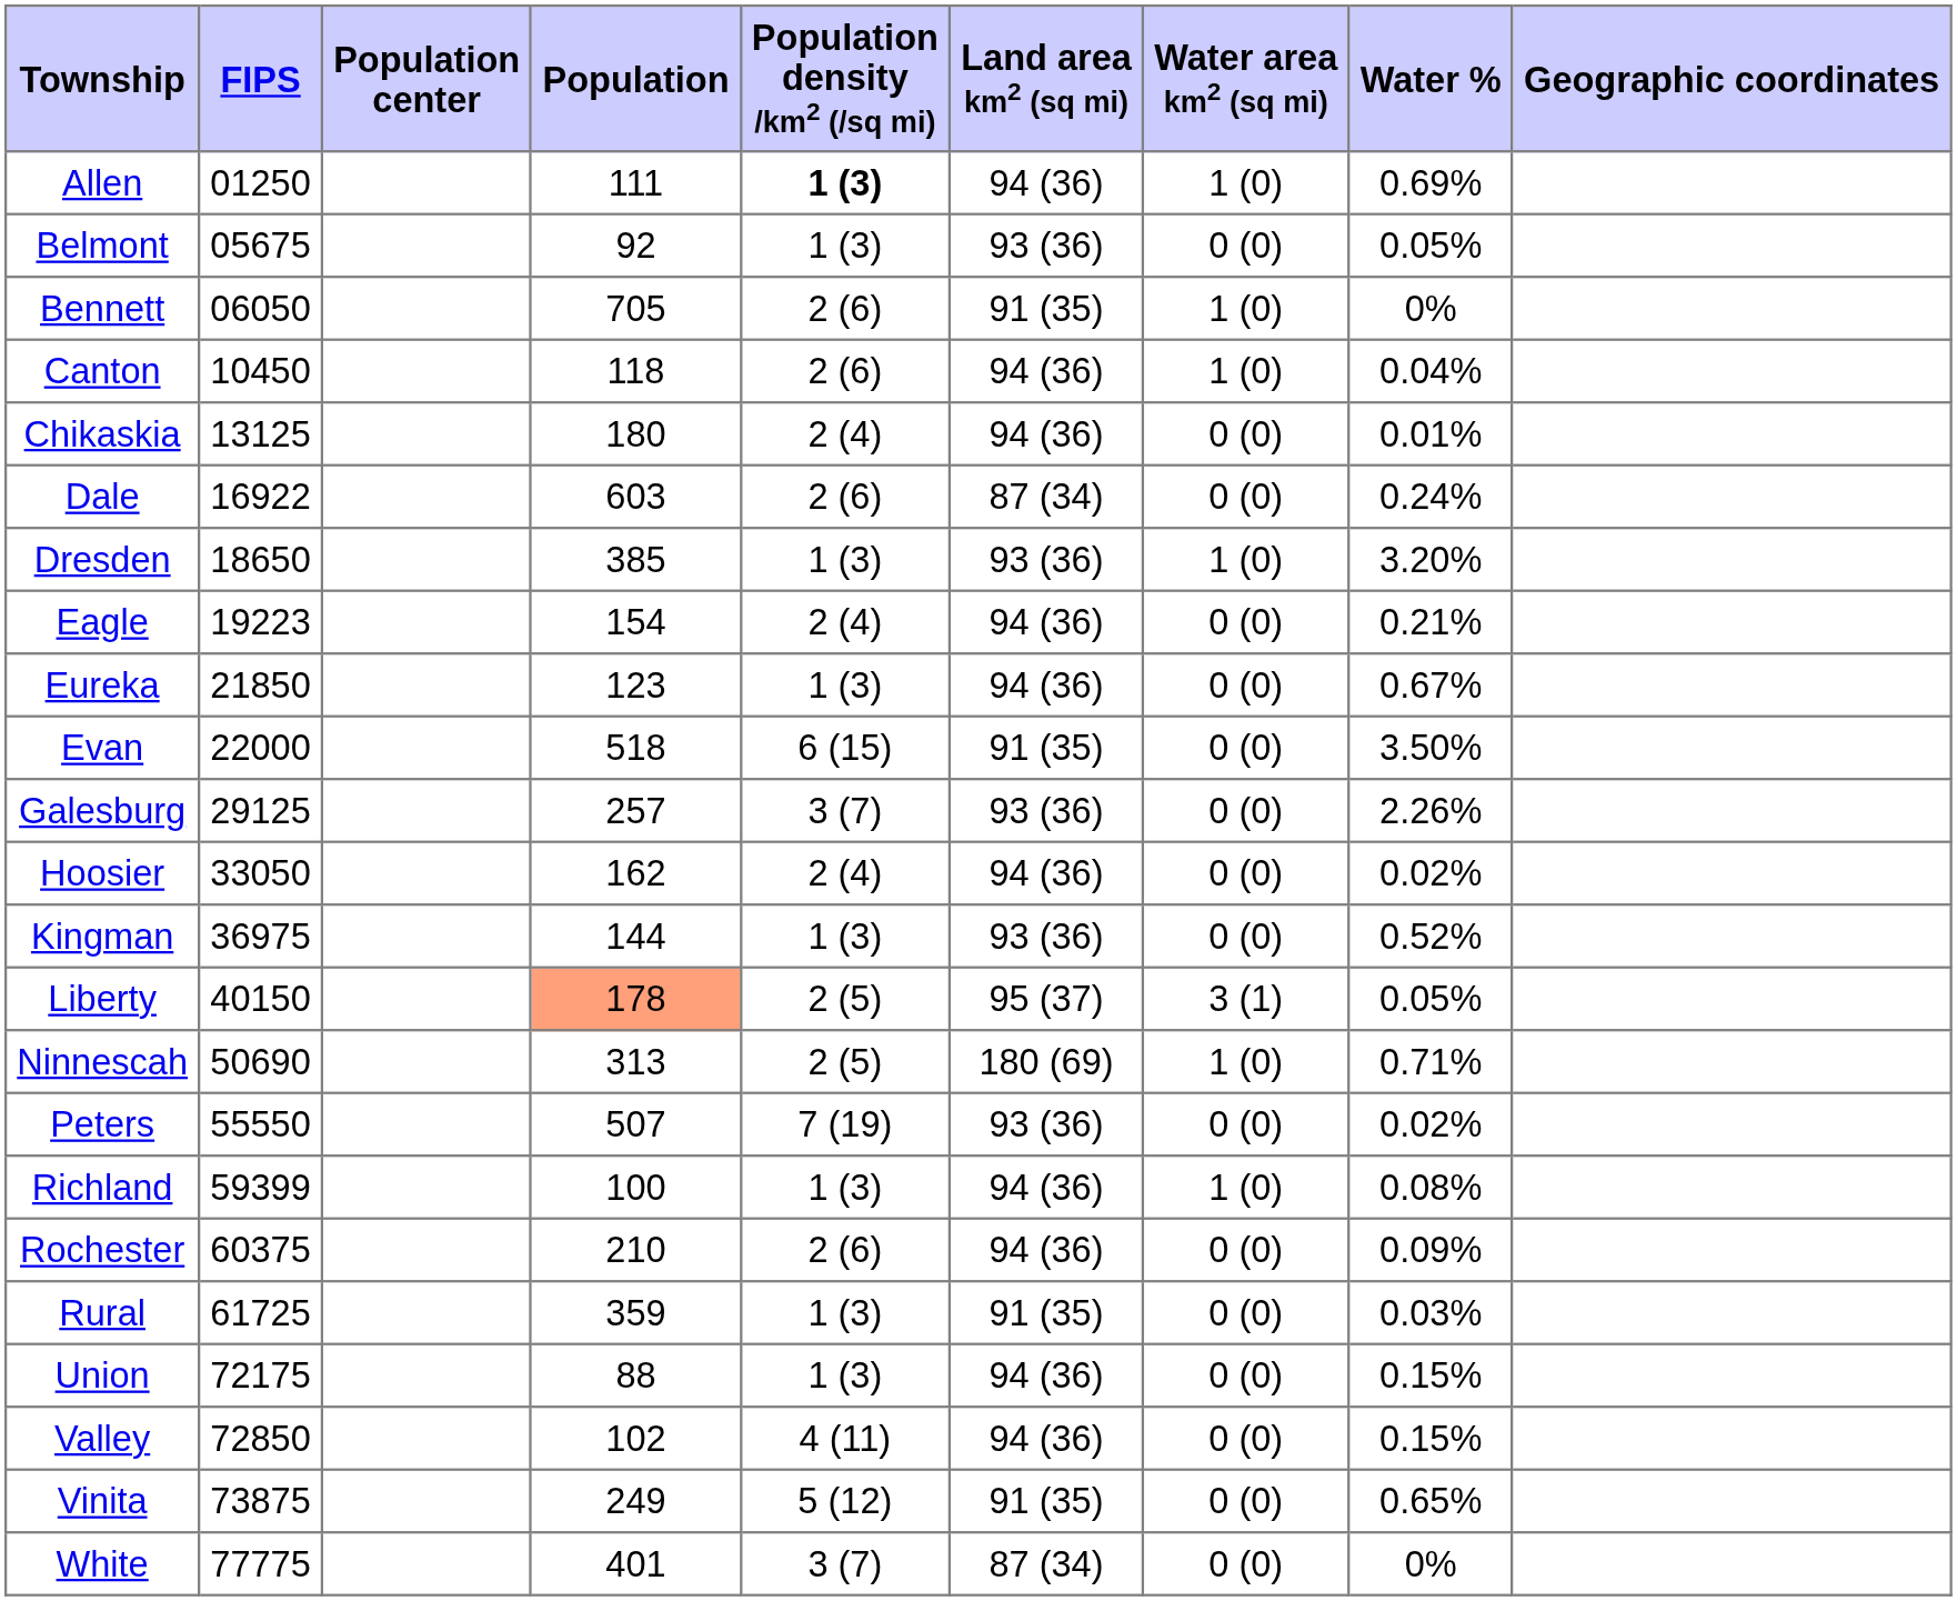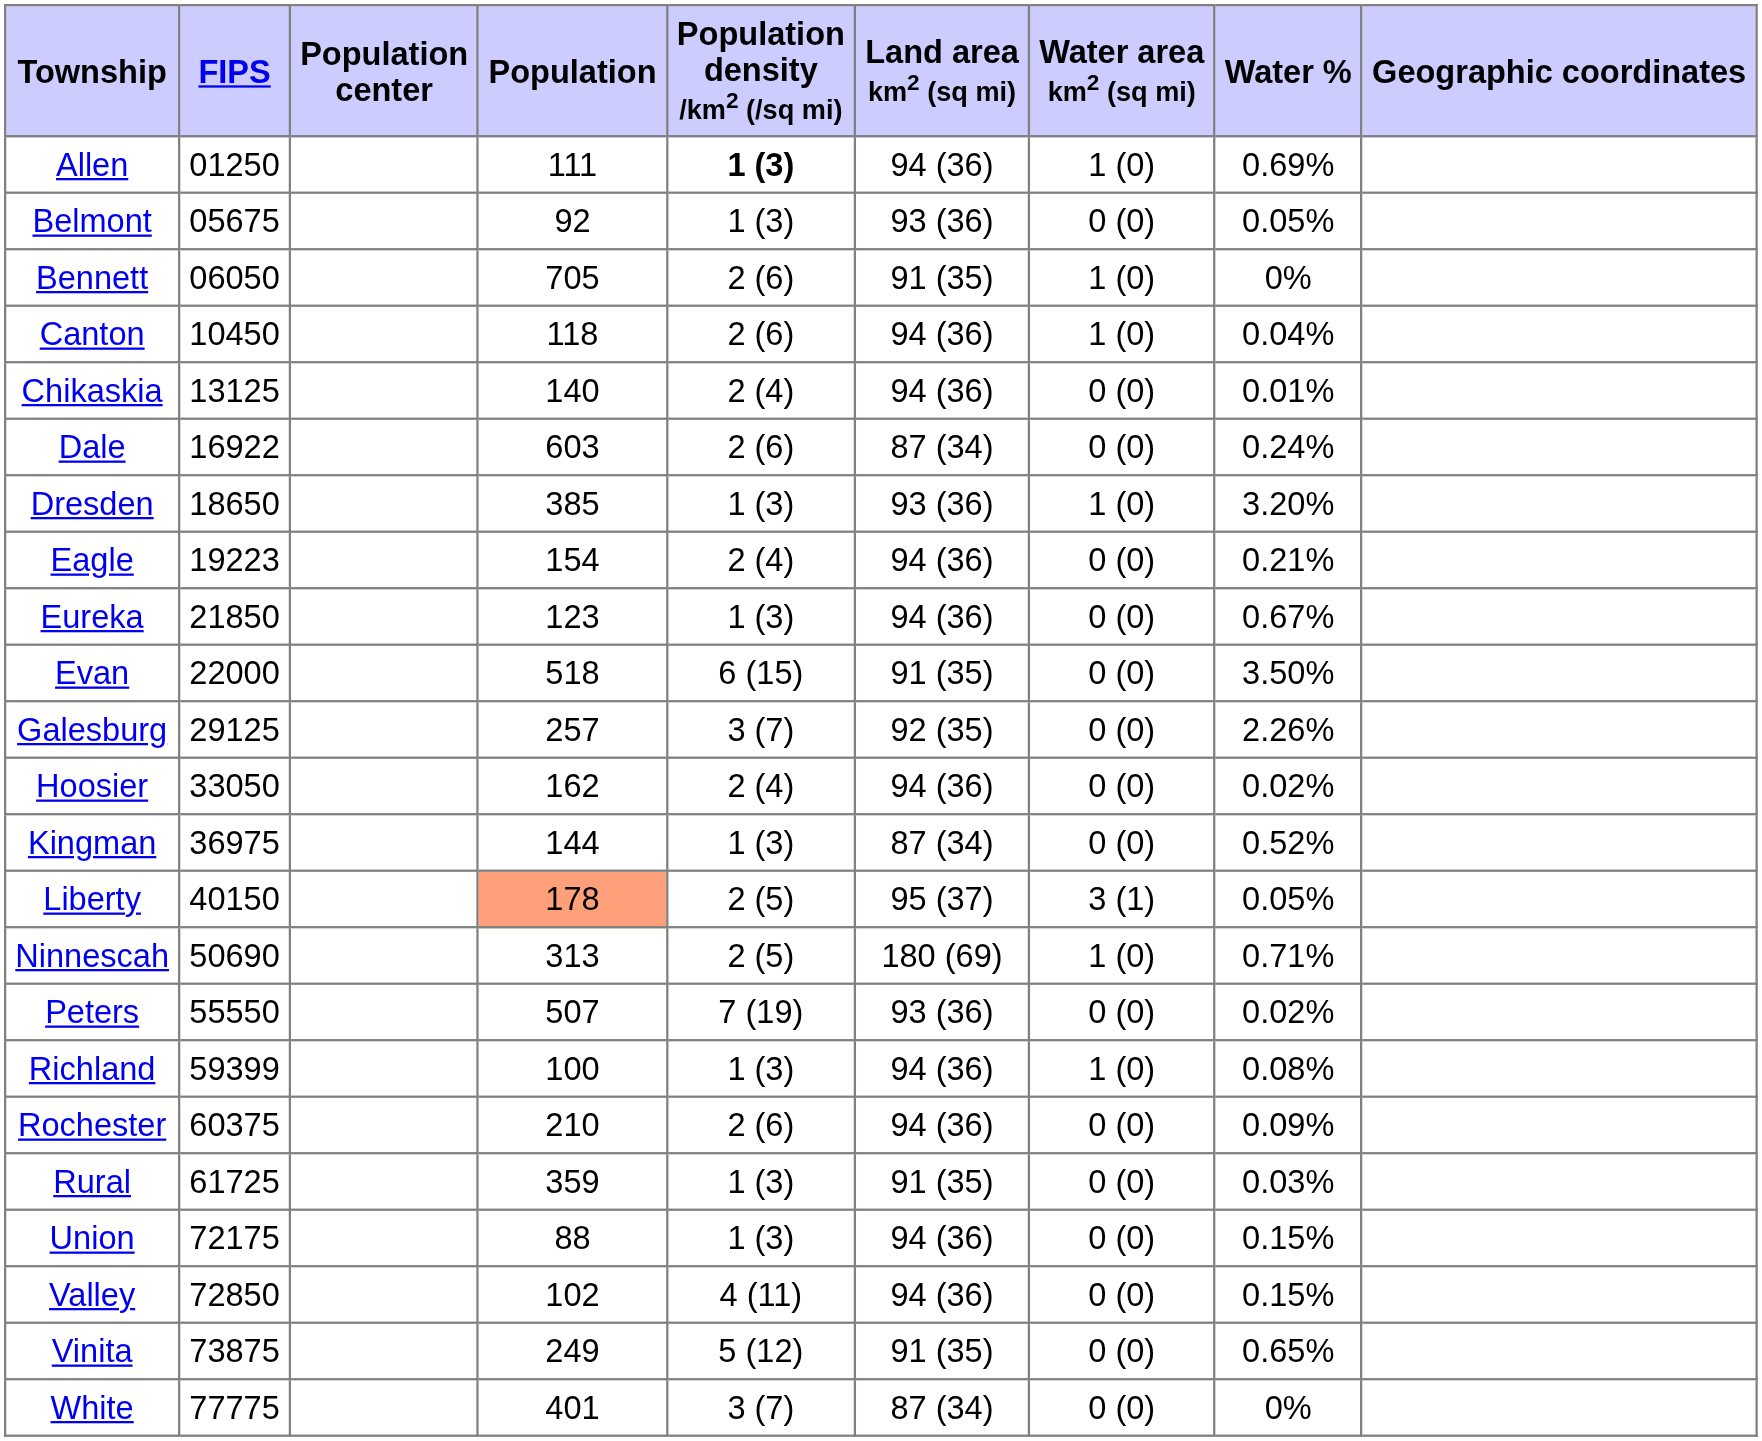Chikaskia | Population: 180 -> 140
Galesburg | Land area km2 (sq mi): 93 (36) -> 92 (35)
Kingman | Land area km2 (sq mi): 93 (36) -> 87 (34)
